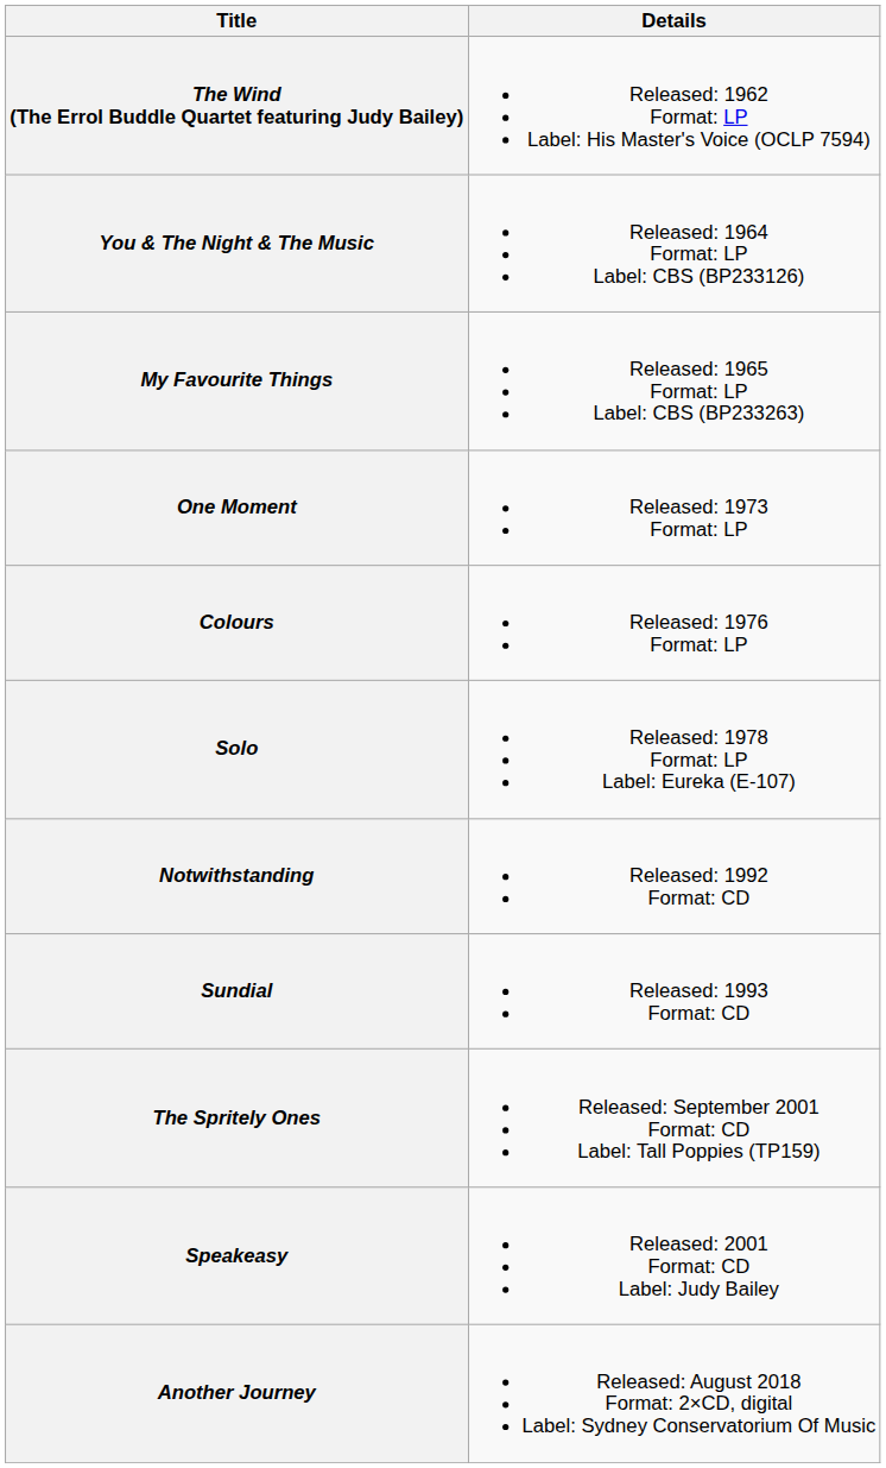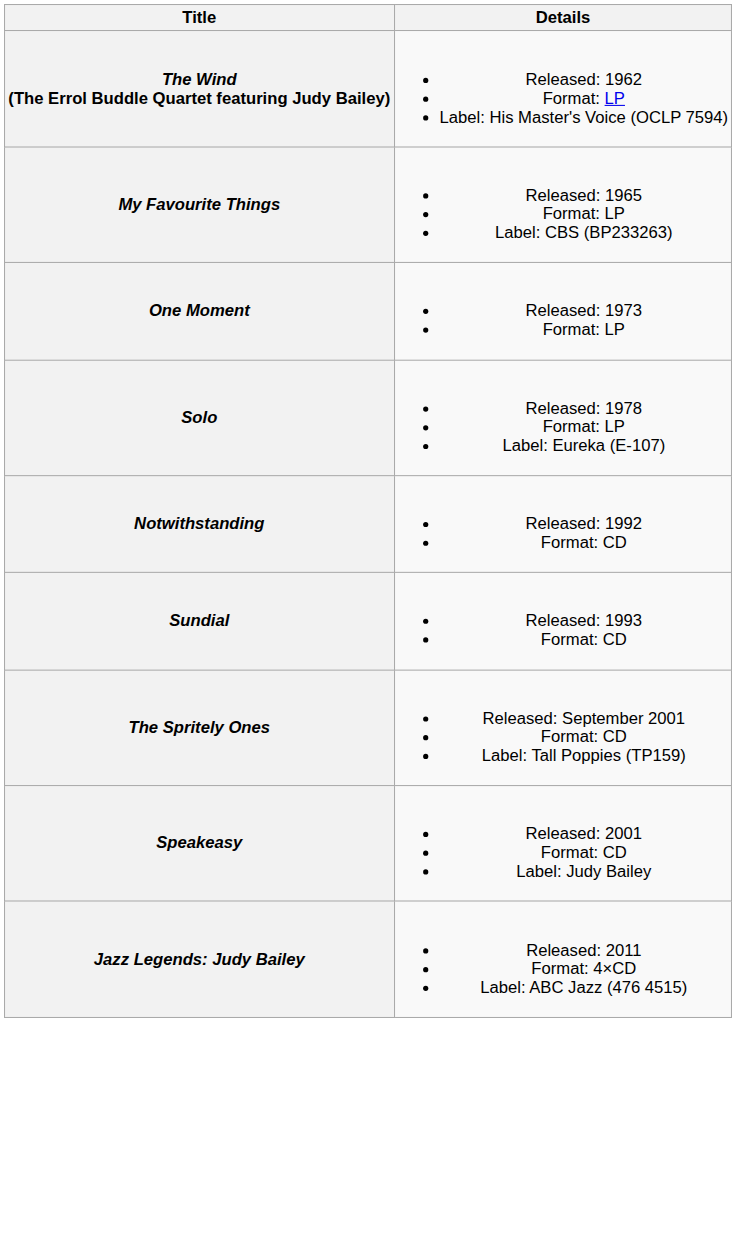- row: You & The Night & The Music | Released: 1964 Format: LP Label: CBS (BP233126)
- row: Colours | Released: 1976 Format: LP
+ row: Jazz Legends: Judy Bailey | Released: 2011 Format: 4×CD Label: ABC Jazz (476 4515)
- row: Another Journey | Released: August 2018 Format: 2×CD, digital Label: Sydney Conservatorium Of Music
